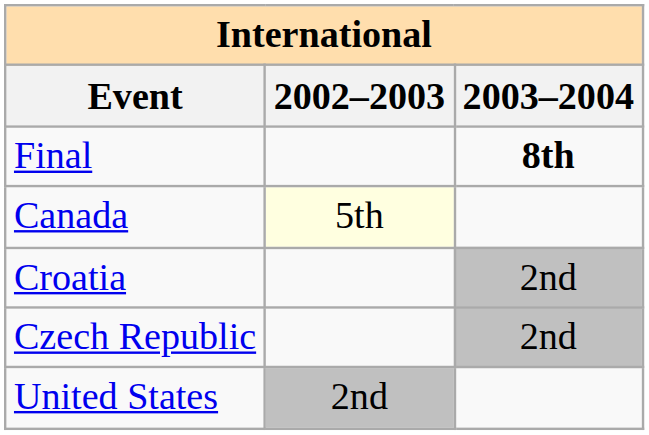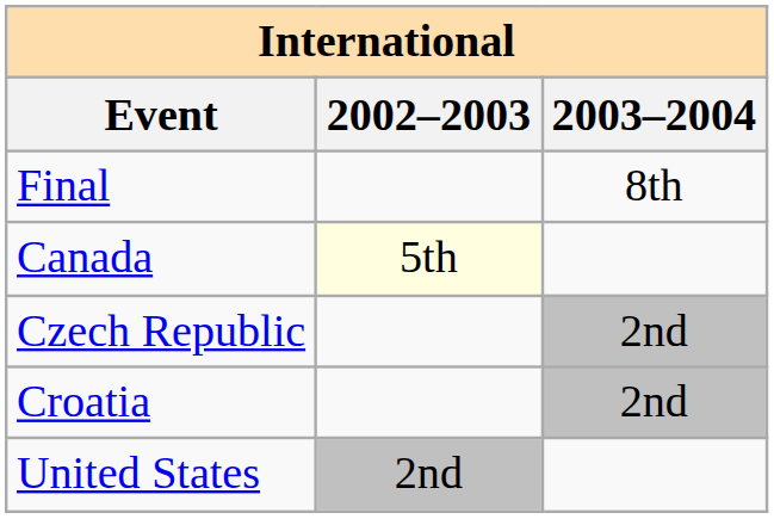Final | 2003–2004: bold -> normal
rows swapped: Croatia <-> Czech Republic
